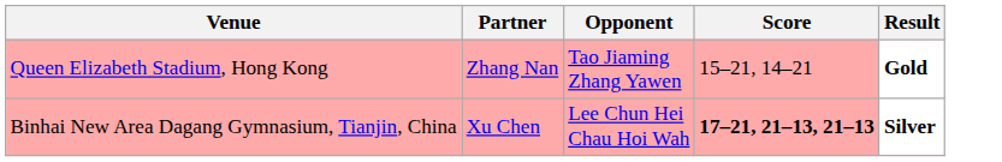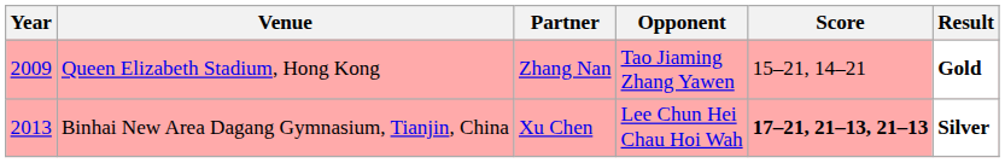+ column: Year | 2009 | 2013
